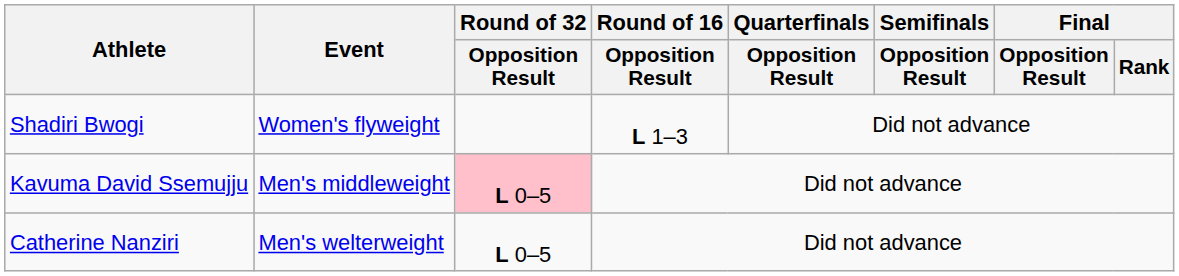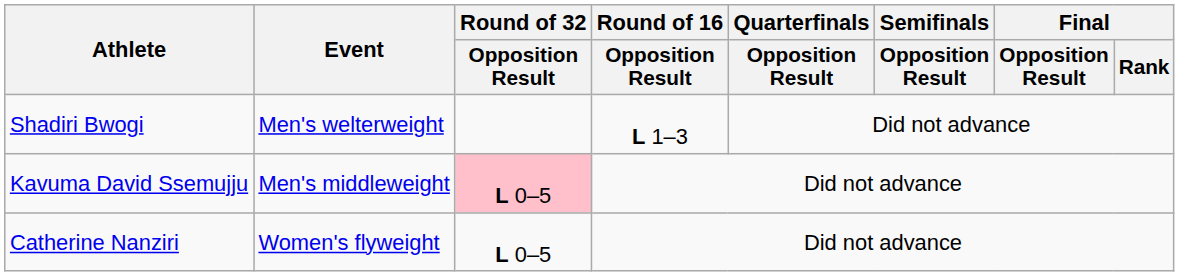Shadiri Bwogi | Event: Women's flyweight -> Men's welterweight
Catherine Nanziri | Event: Men's welterweight -> Women's flyweight
